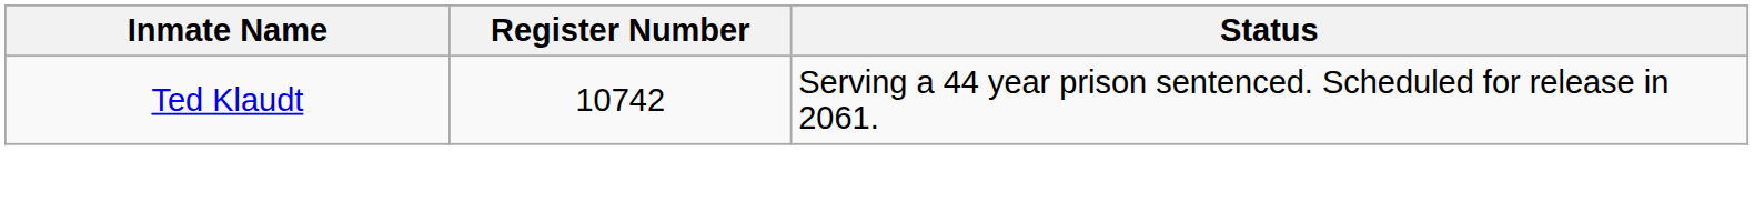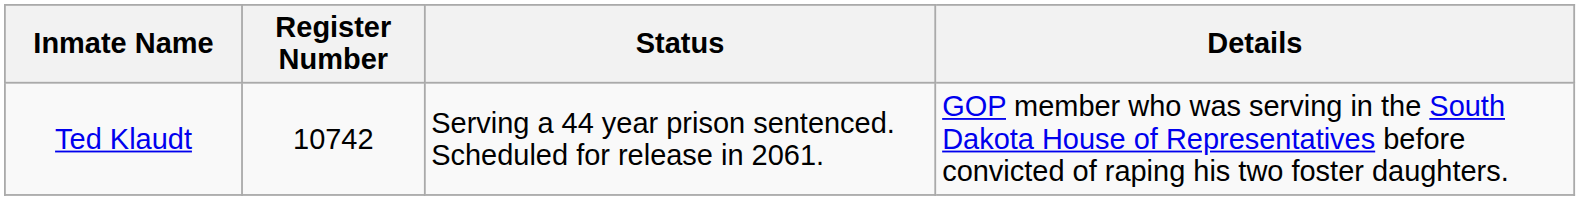+ column: Details | GOP member who was serving in the South Dakota House of Representatives before convicted of raping his two foster daughters.
